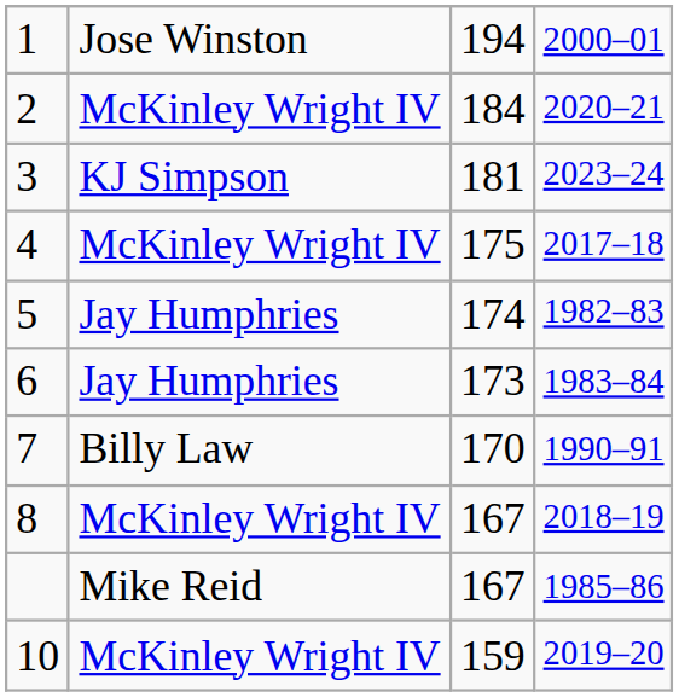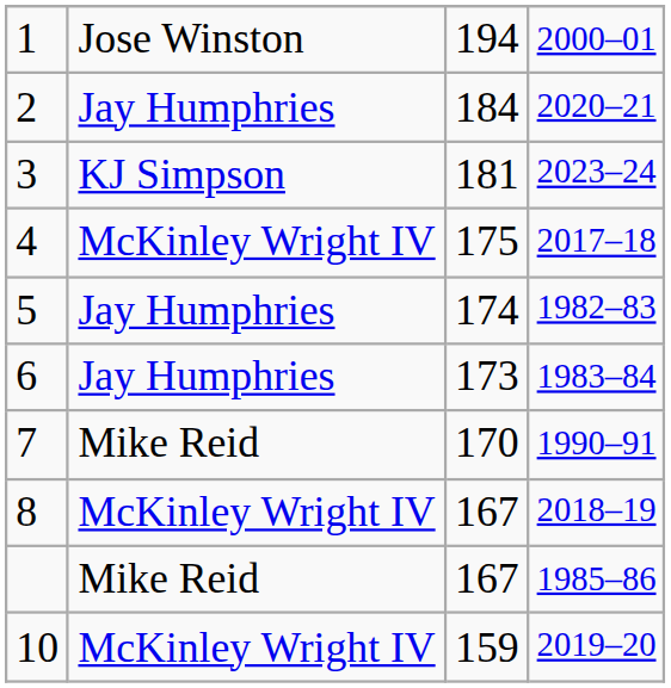2 | column 2: McKinley Wright IV -> Jay Humphries
7 | column 2: Billy Law -> Mike Reid
